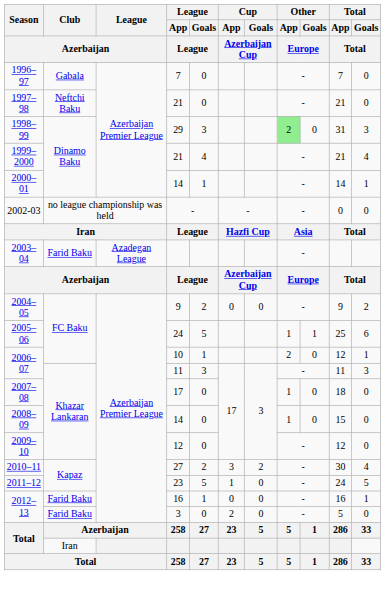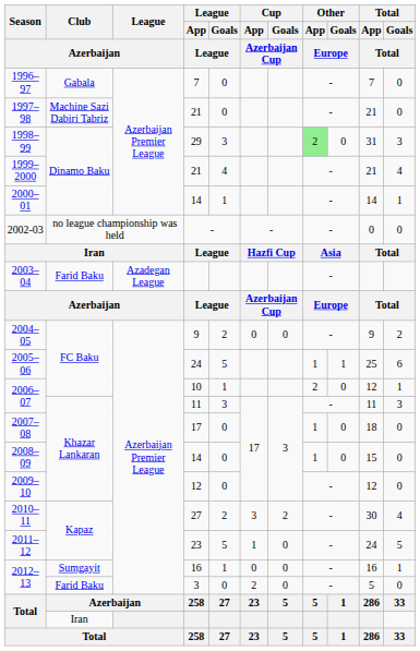1997–98 | Club / Azerbaijan: Neftchi Baku -> Machine Sazi Dabiri Tabriz
2012–13 / 16 | Club / Azerbaijan: Farid Baku -> Sumgayit
